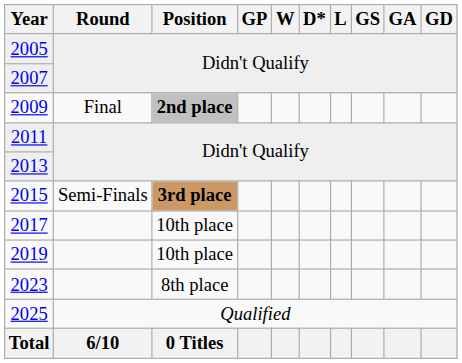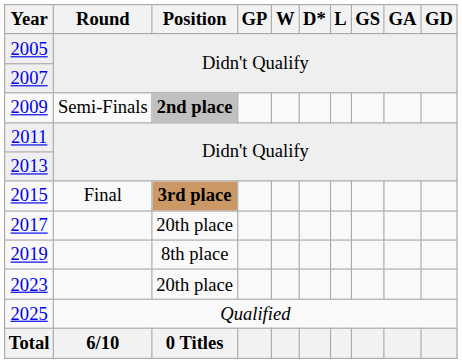2009 | Round: Final -> Semi-Finals
2015 | Round: Semi-Finals -> Final
2017 | Position: 10th place -> 20th place
2019 | Position: 10th place -> 8th place
2023 | Position: 8th place -> 20th place
